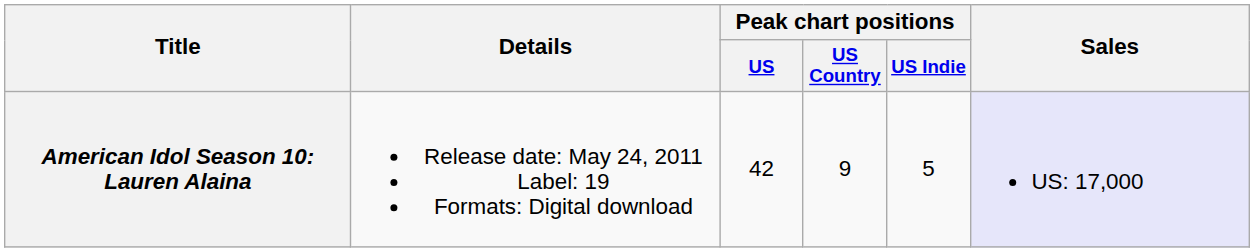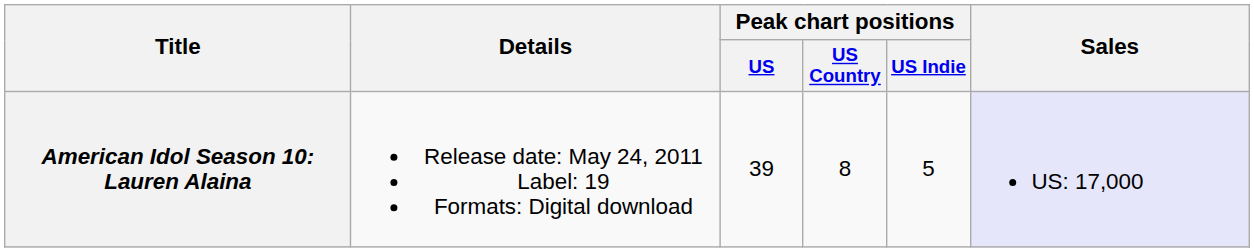American Idol Season 10: Lauren Alaina | Peak chart positions / US: 42 -> 39
American Idol Season 10: Lauren Alaina | Peak chart positions / US Country: 9 -> 8
